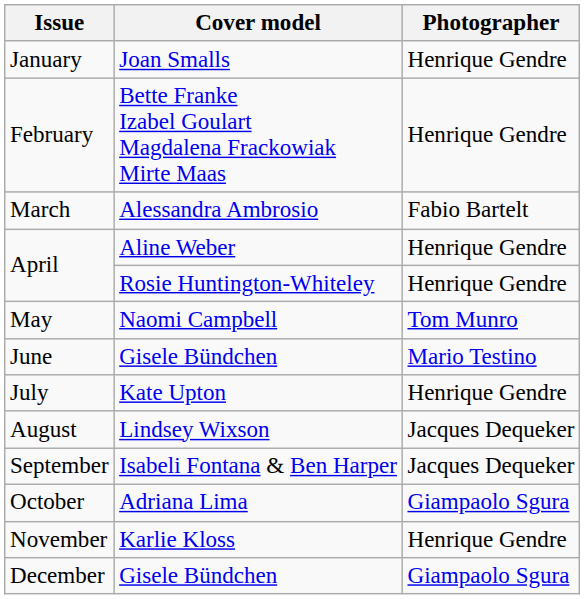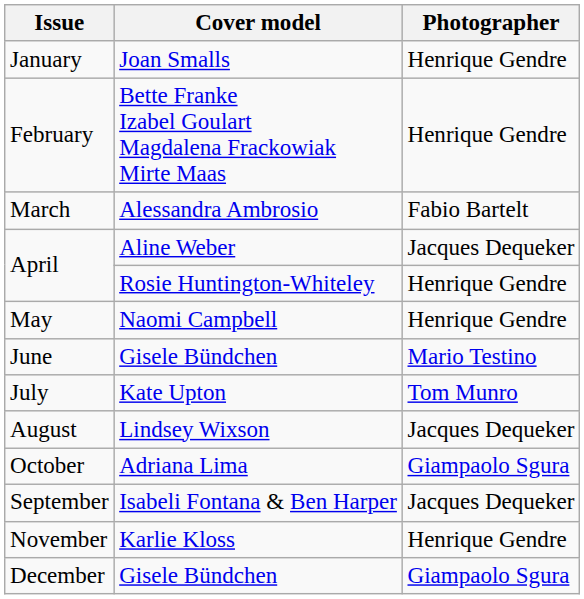April / Aline Weber | Photographer: Henrique Gendre -> Jacques Dequeker
May | Photographer: Tom Munro -> Henrique Gendre
July | Photographer: Henrique Gendre -> Tom Munro
rows swapped: September <-> October
